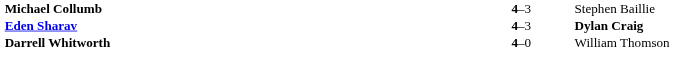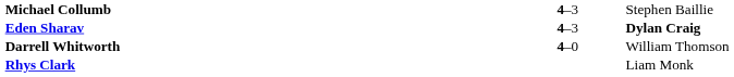+ row: Rhys Clark | Liam Monk
